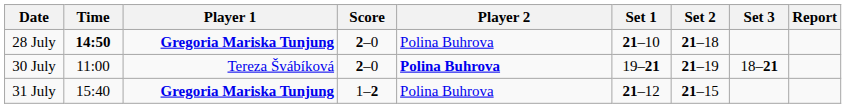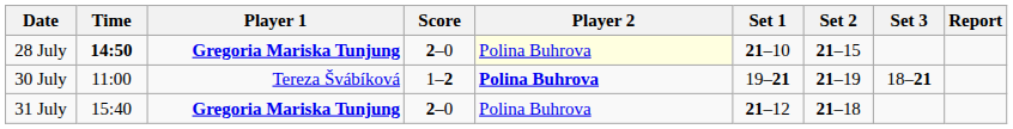28 July | Player 2: no background -> lightyellow background
28 July | Set 2: 21–18 -> 21–15
30 July | Score: 2–0 -> 1–2
31 July | Score: 1–2 -> 2–0
31 July | Set 2: 21–15 -> 21–18
